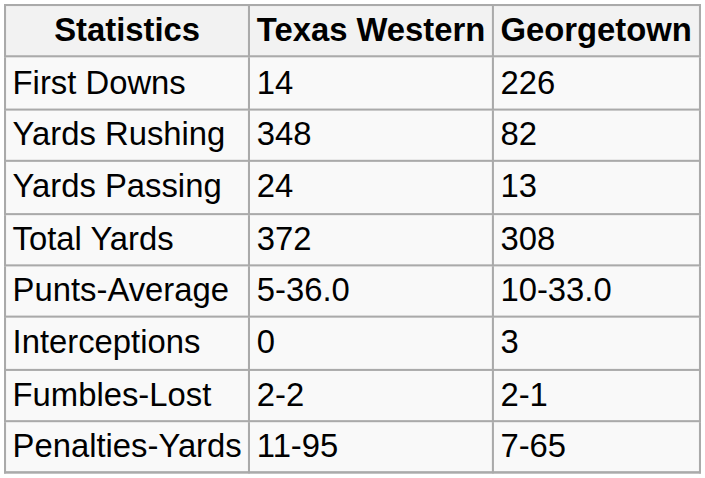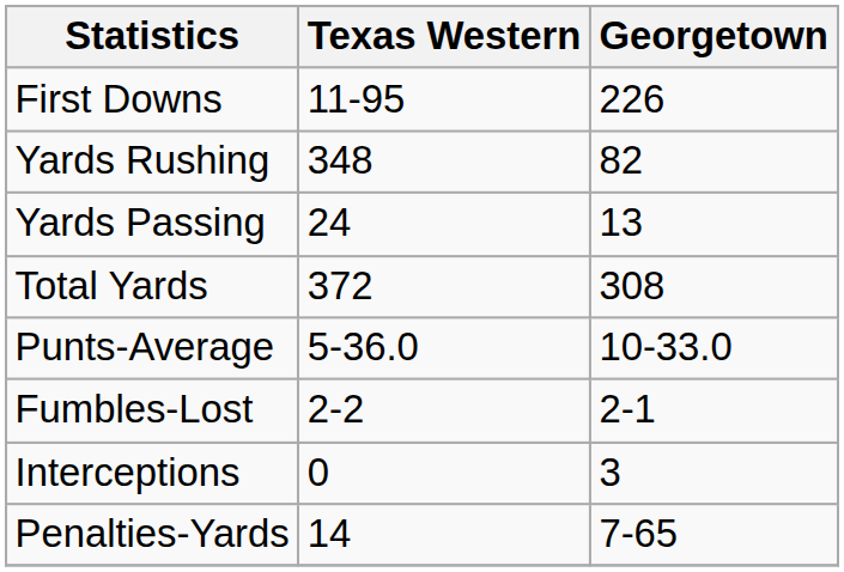First Downs | Texas Western: 14 -> 11-95
rows swapped: Fumbles-Lost <-> Interceptions
Penalties-Yards | Texas Western: 11-95 -> 14
